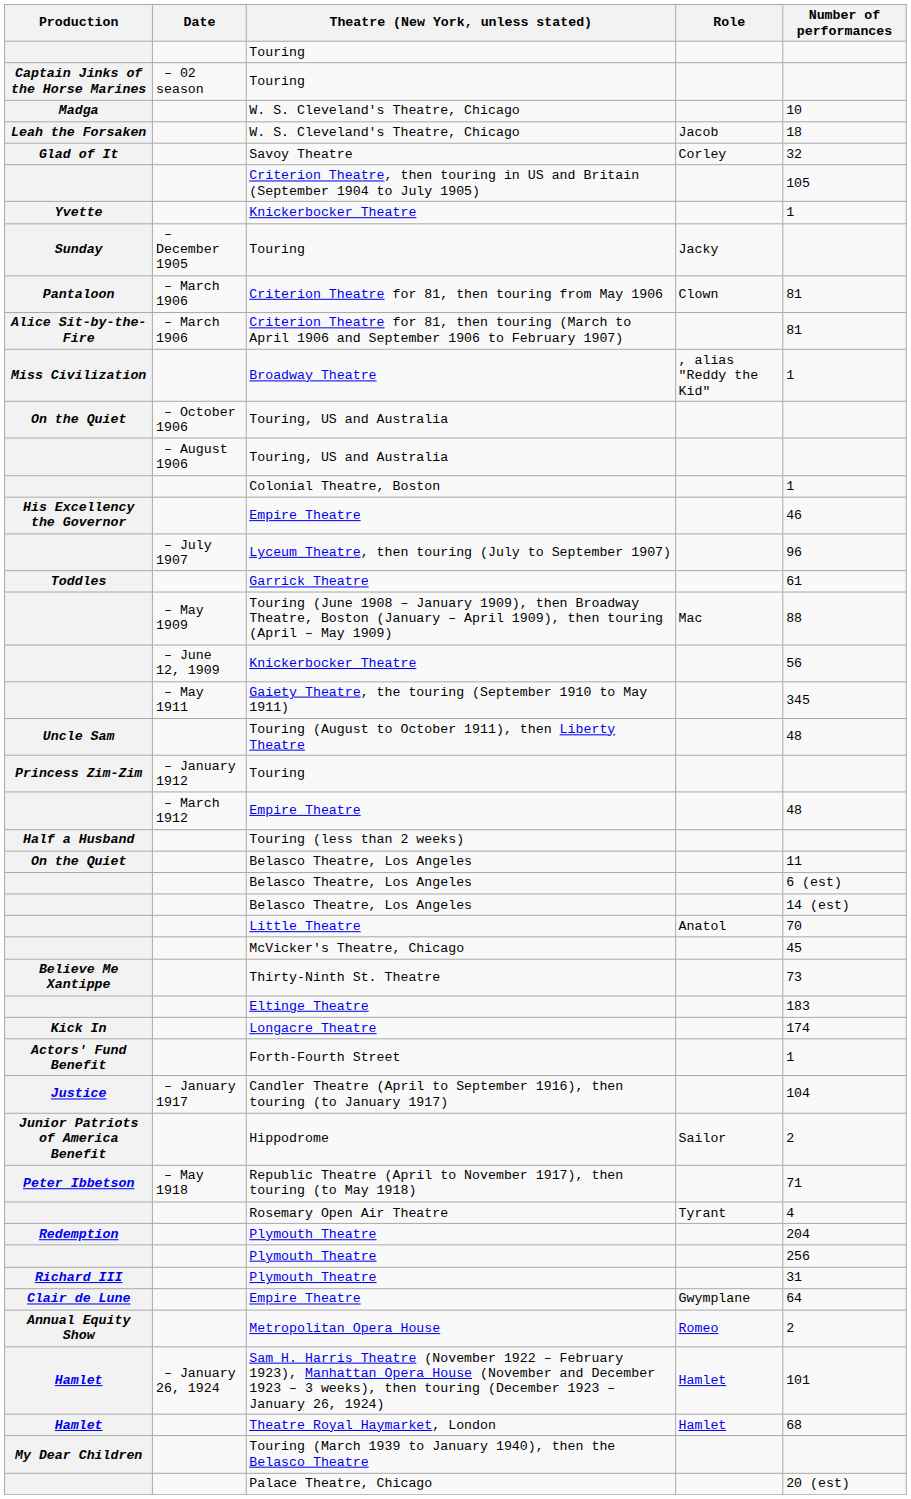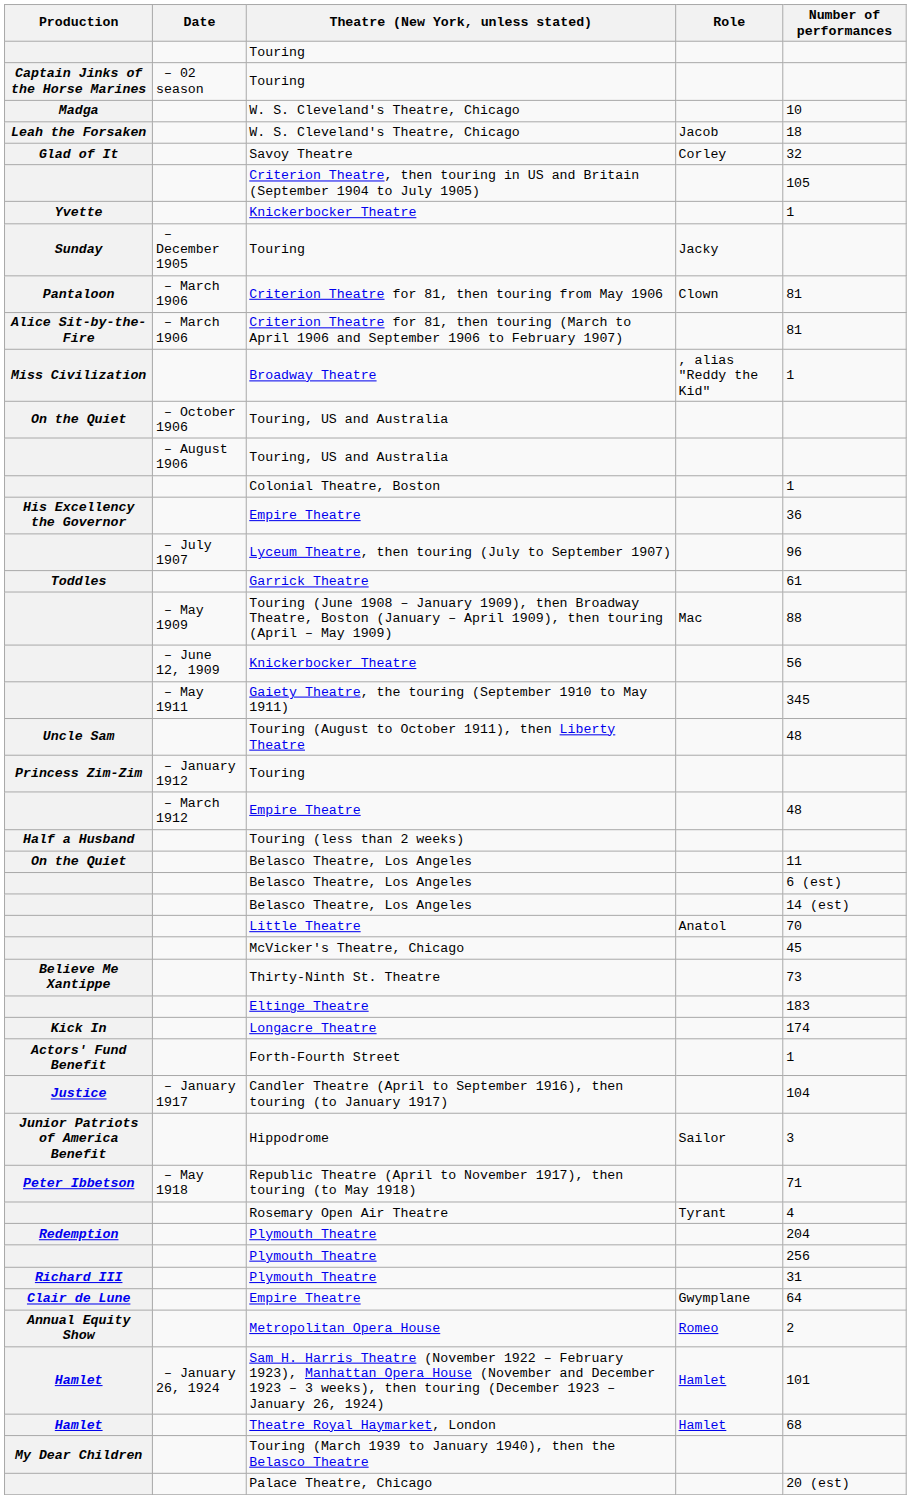His Excellency the Governor / Empire Theatre | Number of performances: 46 -> 36
Hippodrome | Number of performances: 2 -> 3
